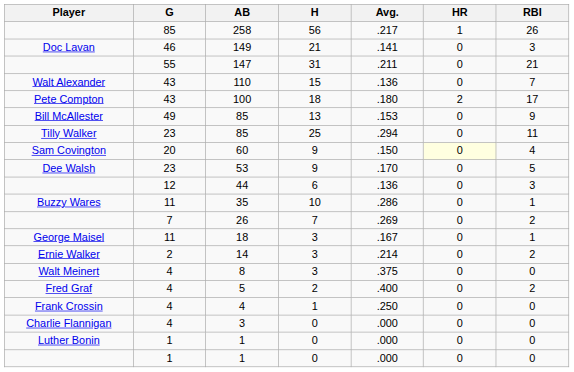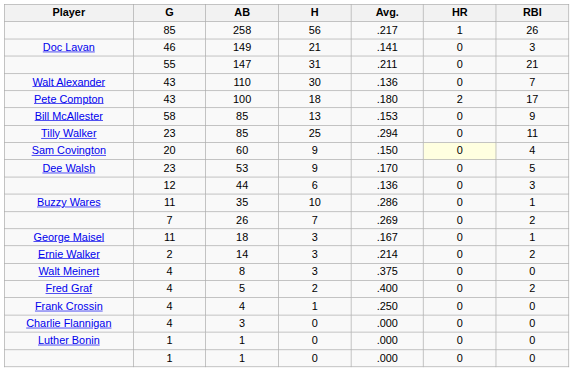110 | H: 15 -> 30
Bill McAllester / 85 | G: 49 -> 58
